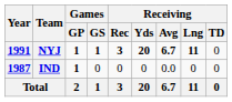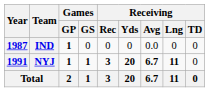rows swapped: IND <-> NYJ
